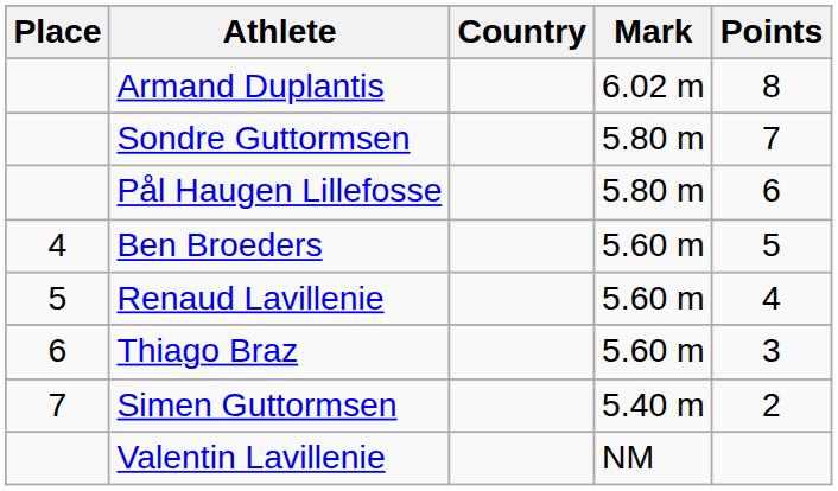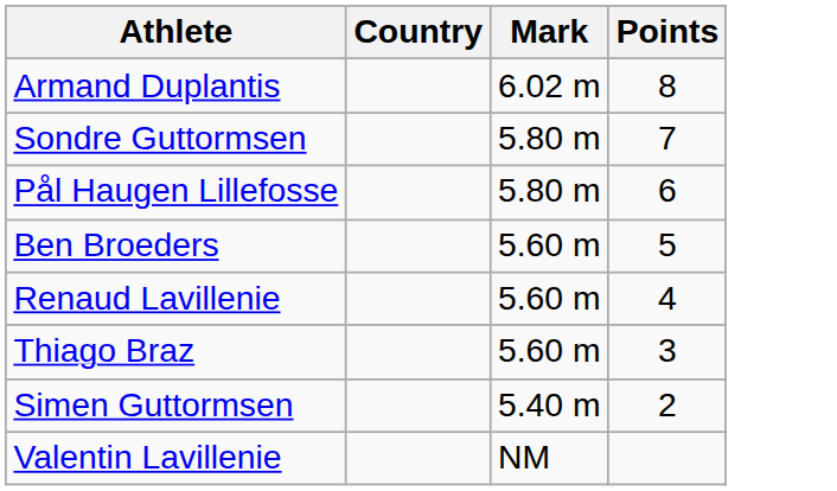- column: Place | 4 | 5 | 6 | 7
